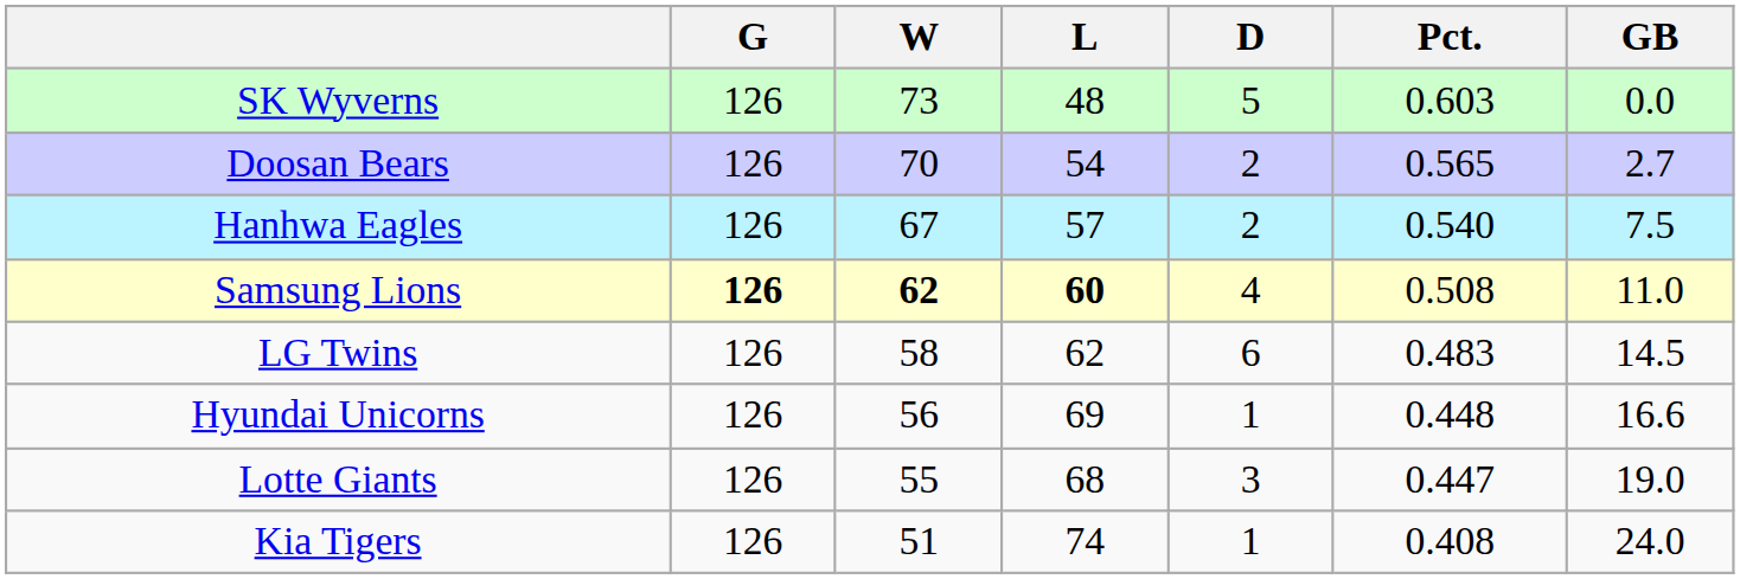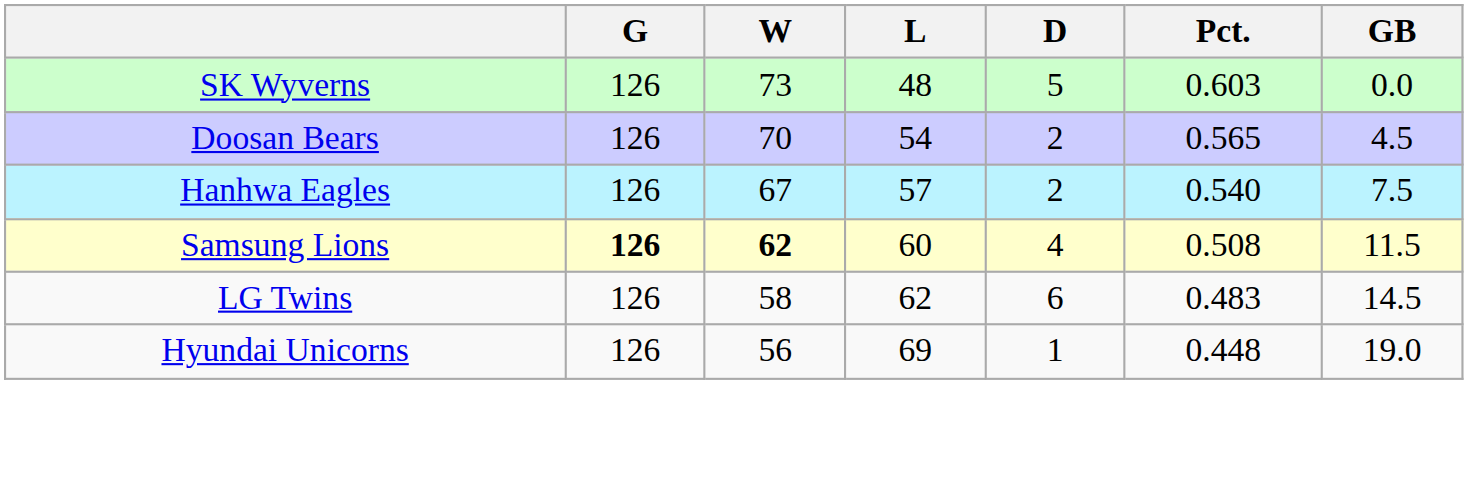Doosan Bears | GB: 2.7 -> 4.5
Samsung Lions | L: bold -> normal
Samsung Lions | GB: 11.0 -> 11.5
Hyundai Unicorns | GB: 16.6 -> 19.0
- row: Lotte Giants | 126 | 55 | 68 | 3 | 0.447 | 19.0
- row: Kia Tigers | 126 | 51 | 74 | 1 | 0.408 | 24.0
